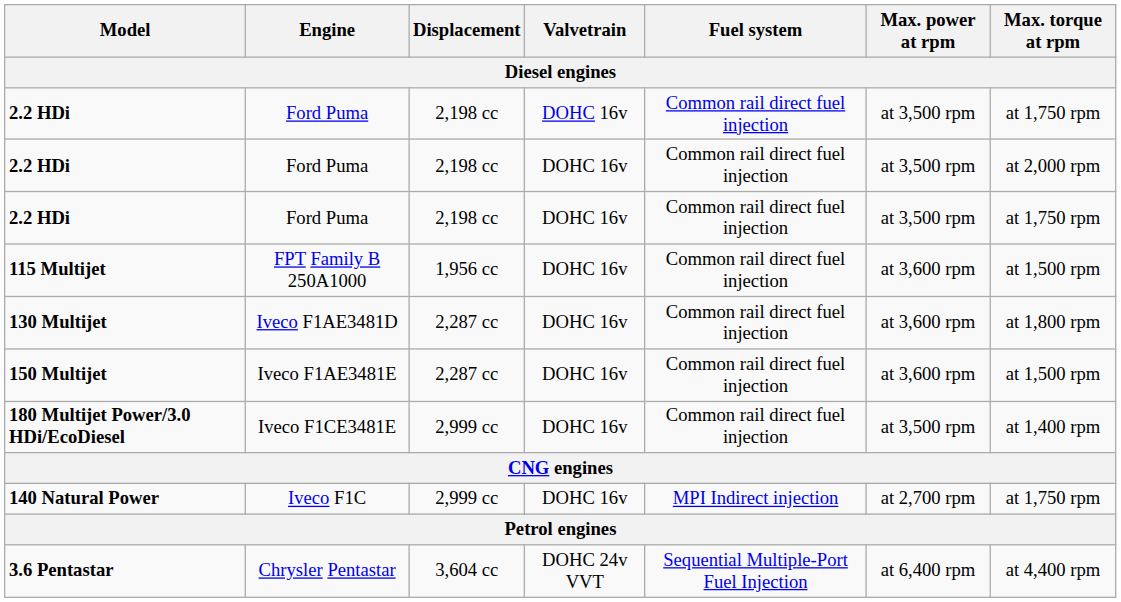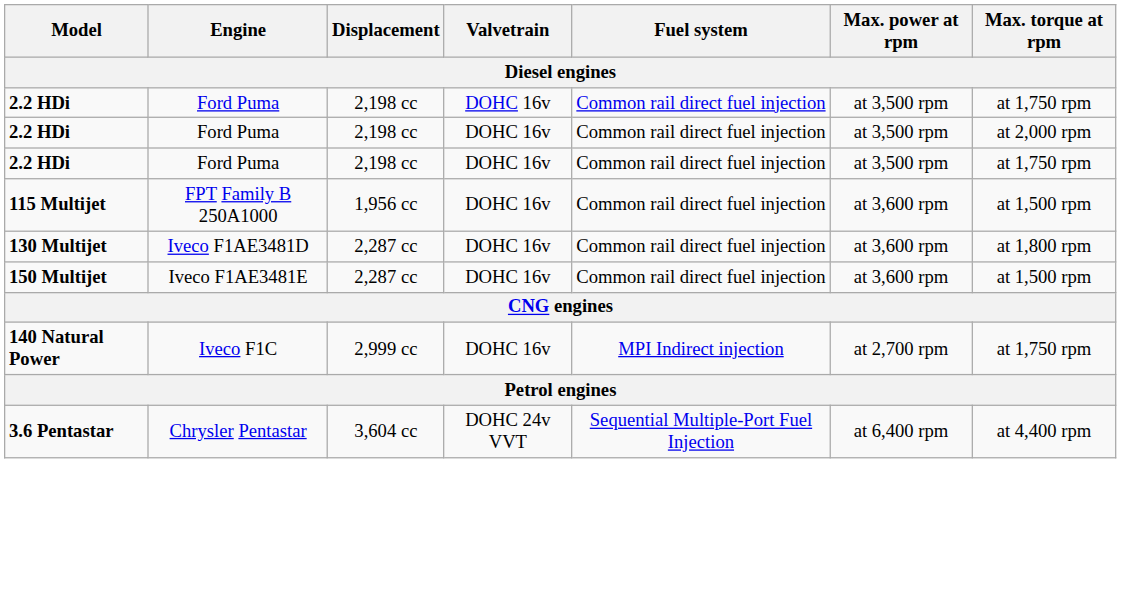- row: 180 Multijet Power/3.0 HDi/EcoDiesel | Iveco F1CE3481E | 2,999 cc | DOHC 16v | Common rail direct fuel injection | at 3,500 rpm | at 1,400 rpm
